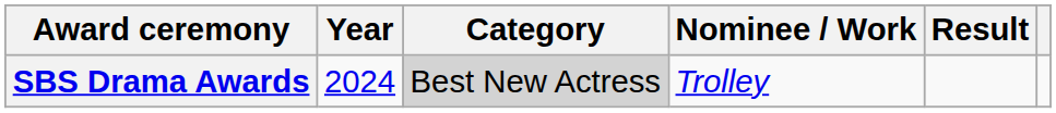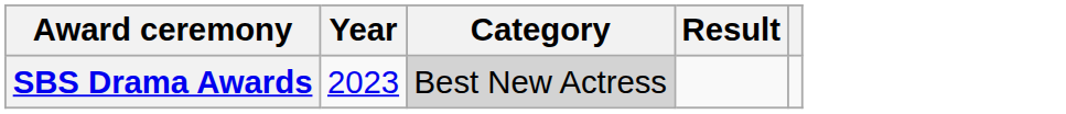- column: Nominee / Work | Trolley
SBS Drama Awards | Year: 2024 -> 2023
